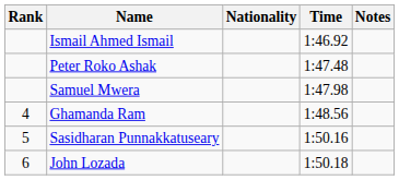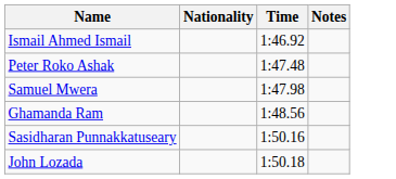- column: Rank | 4 | 5 | 6
